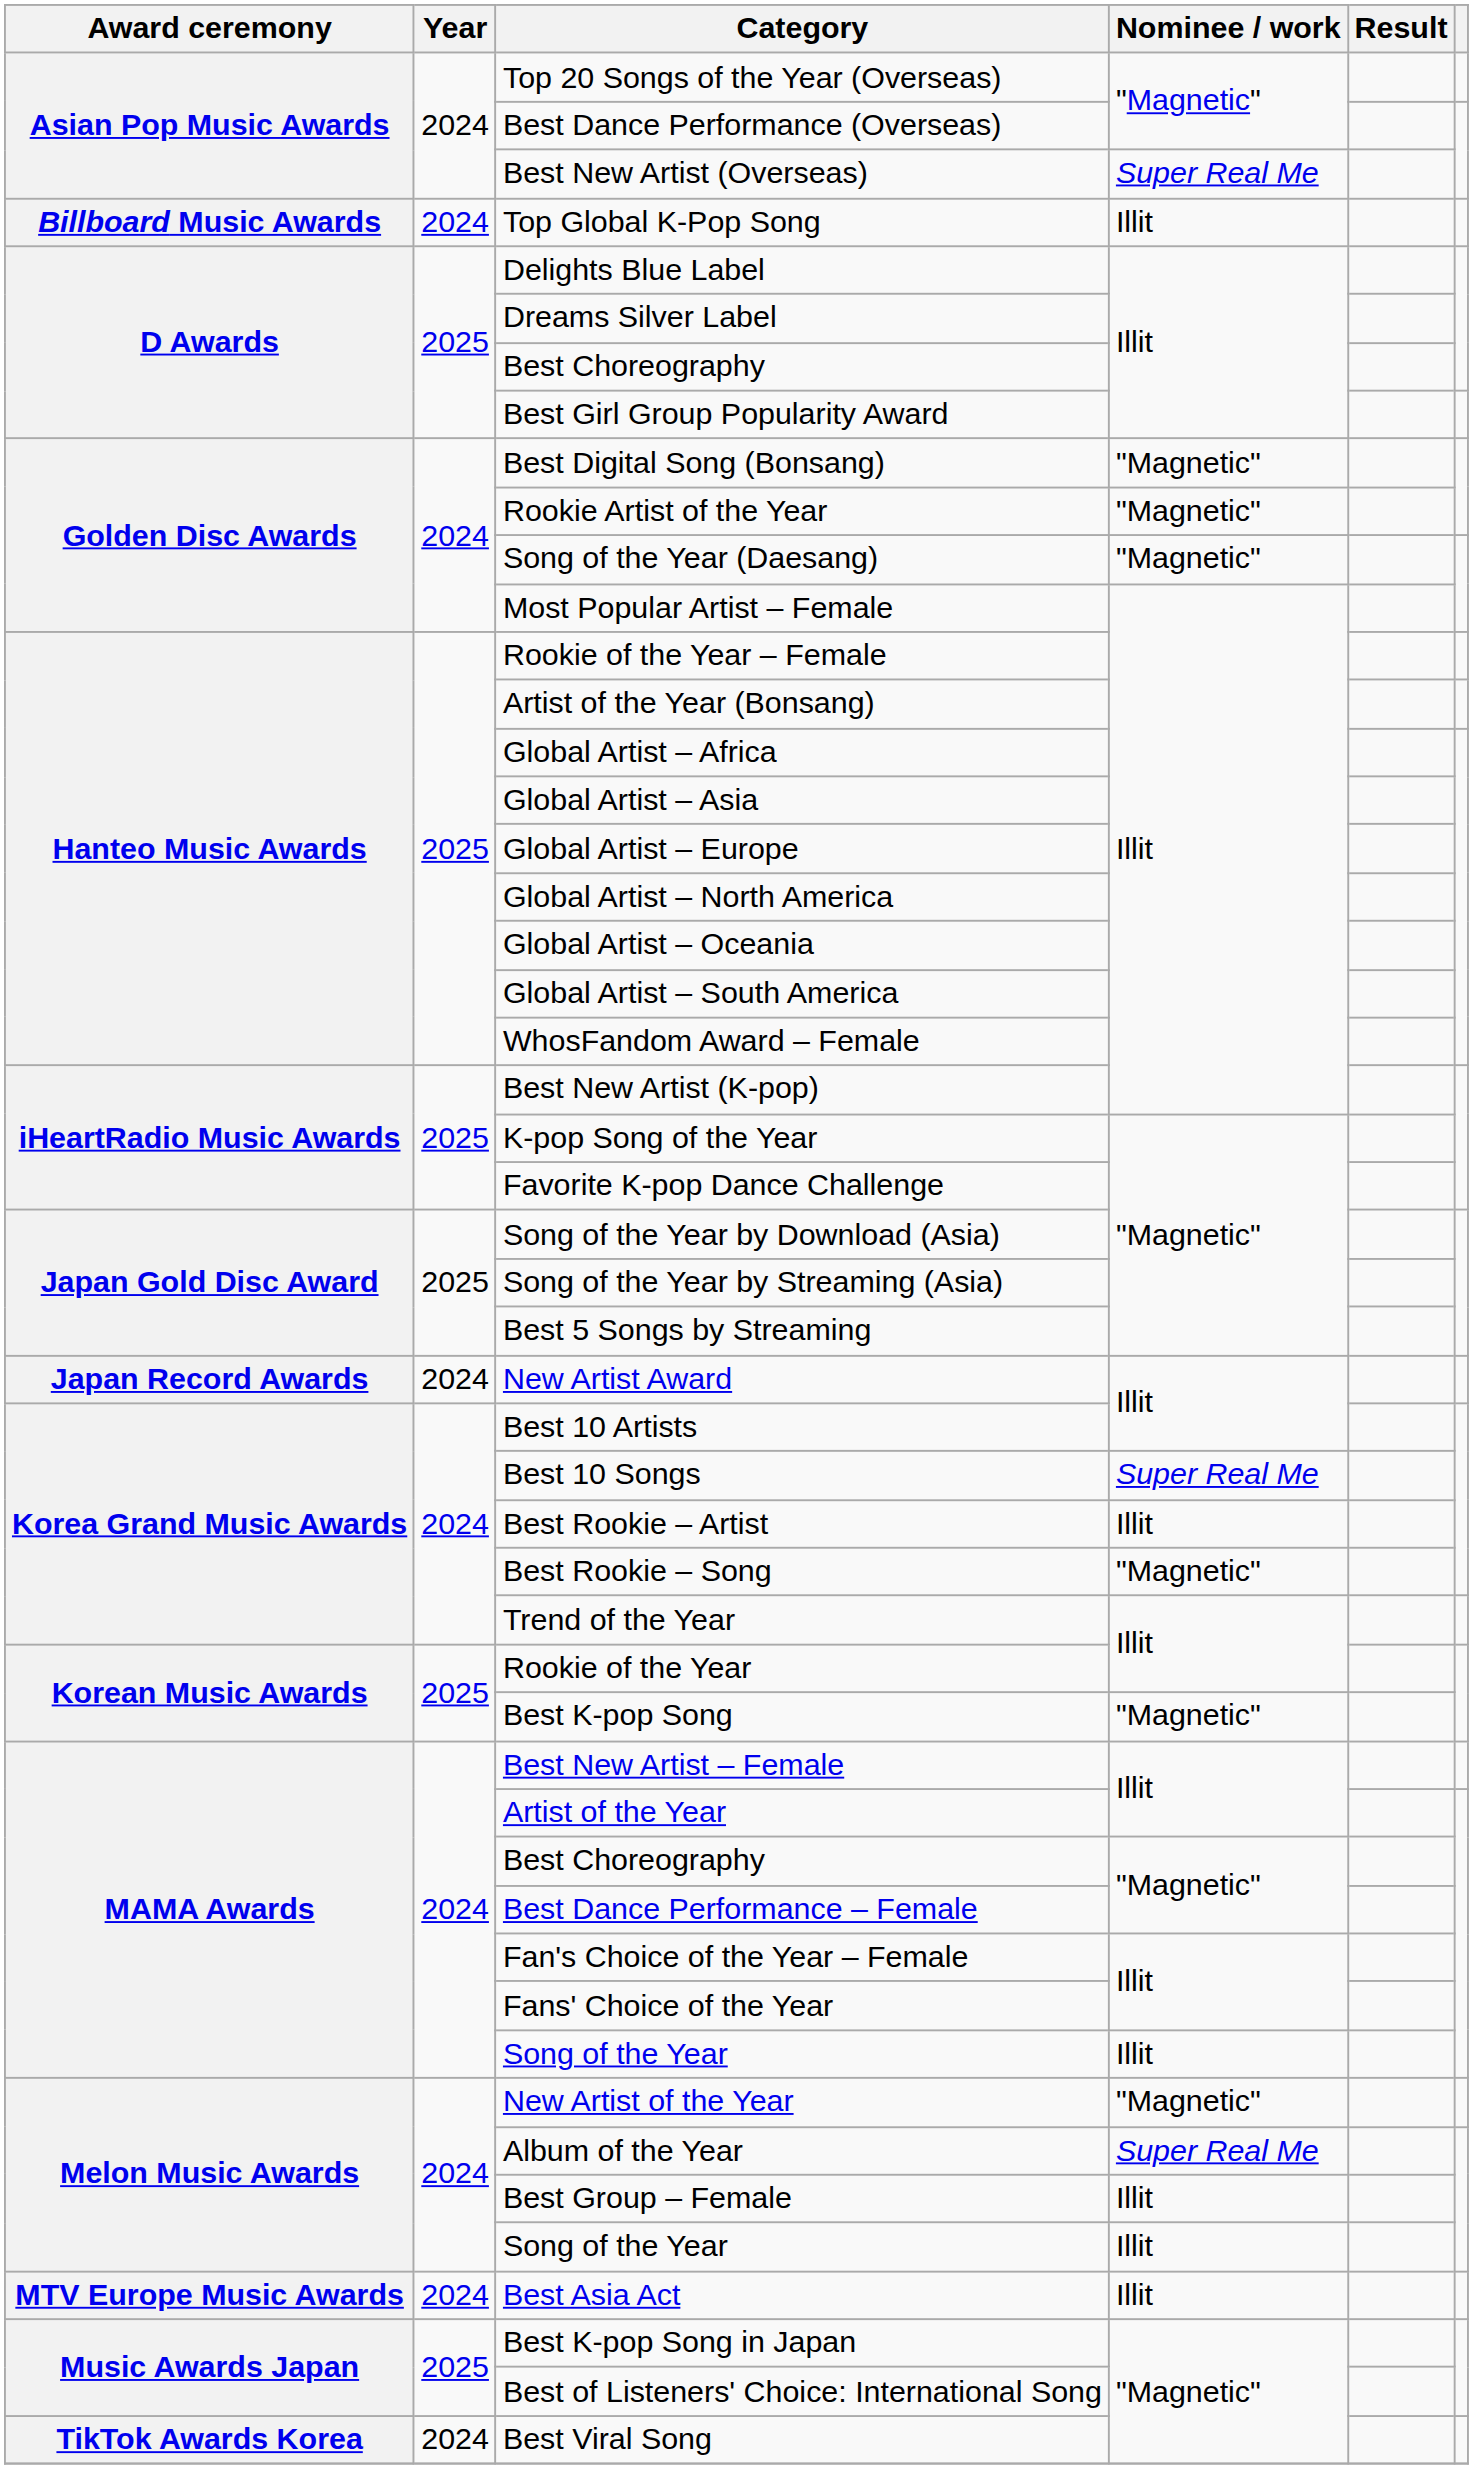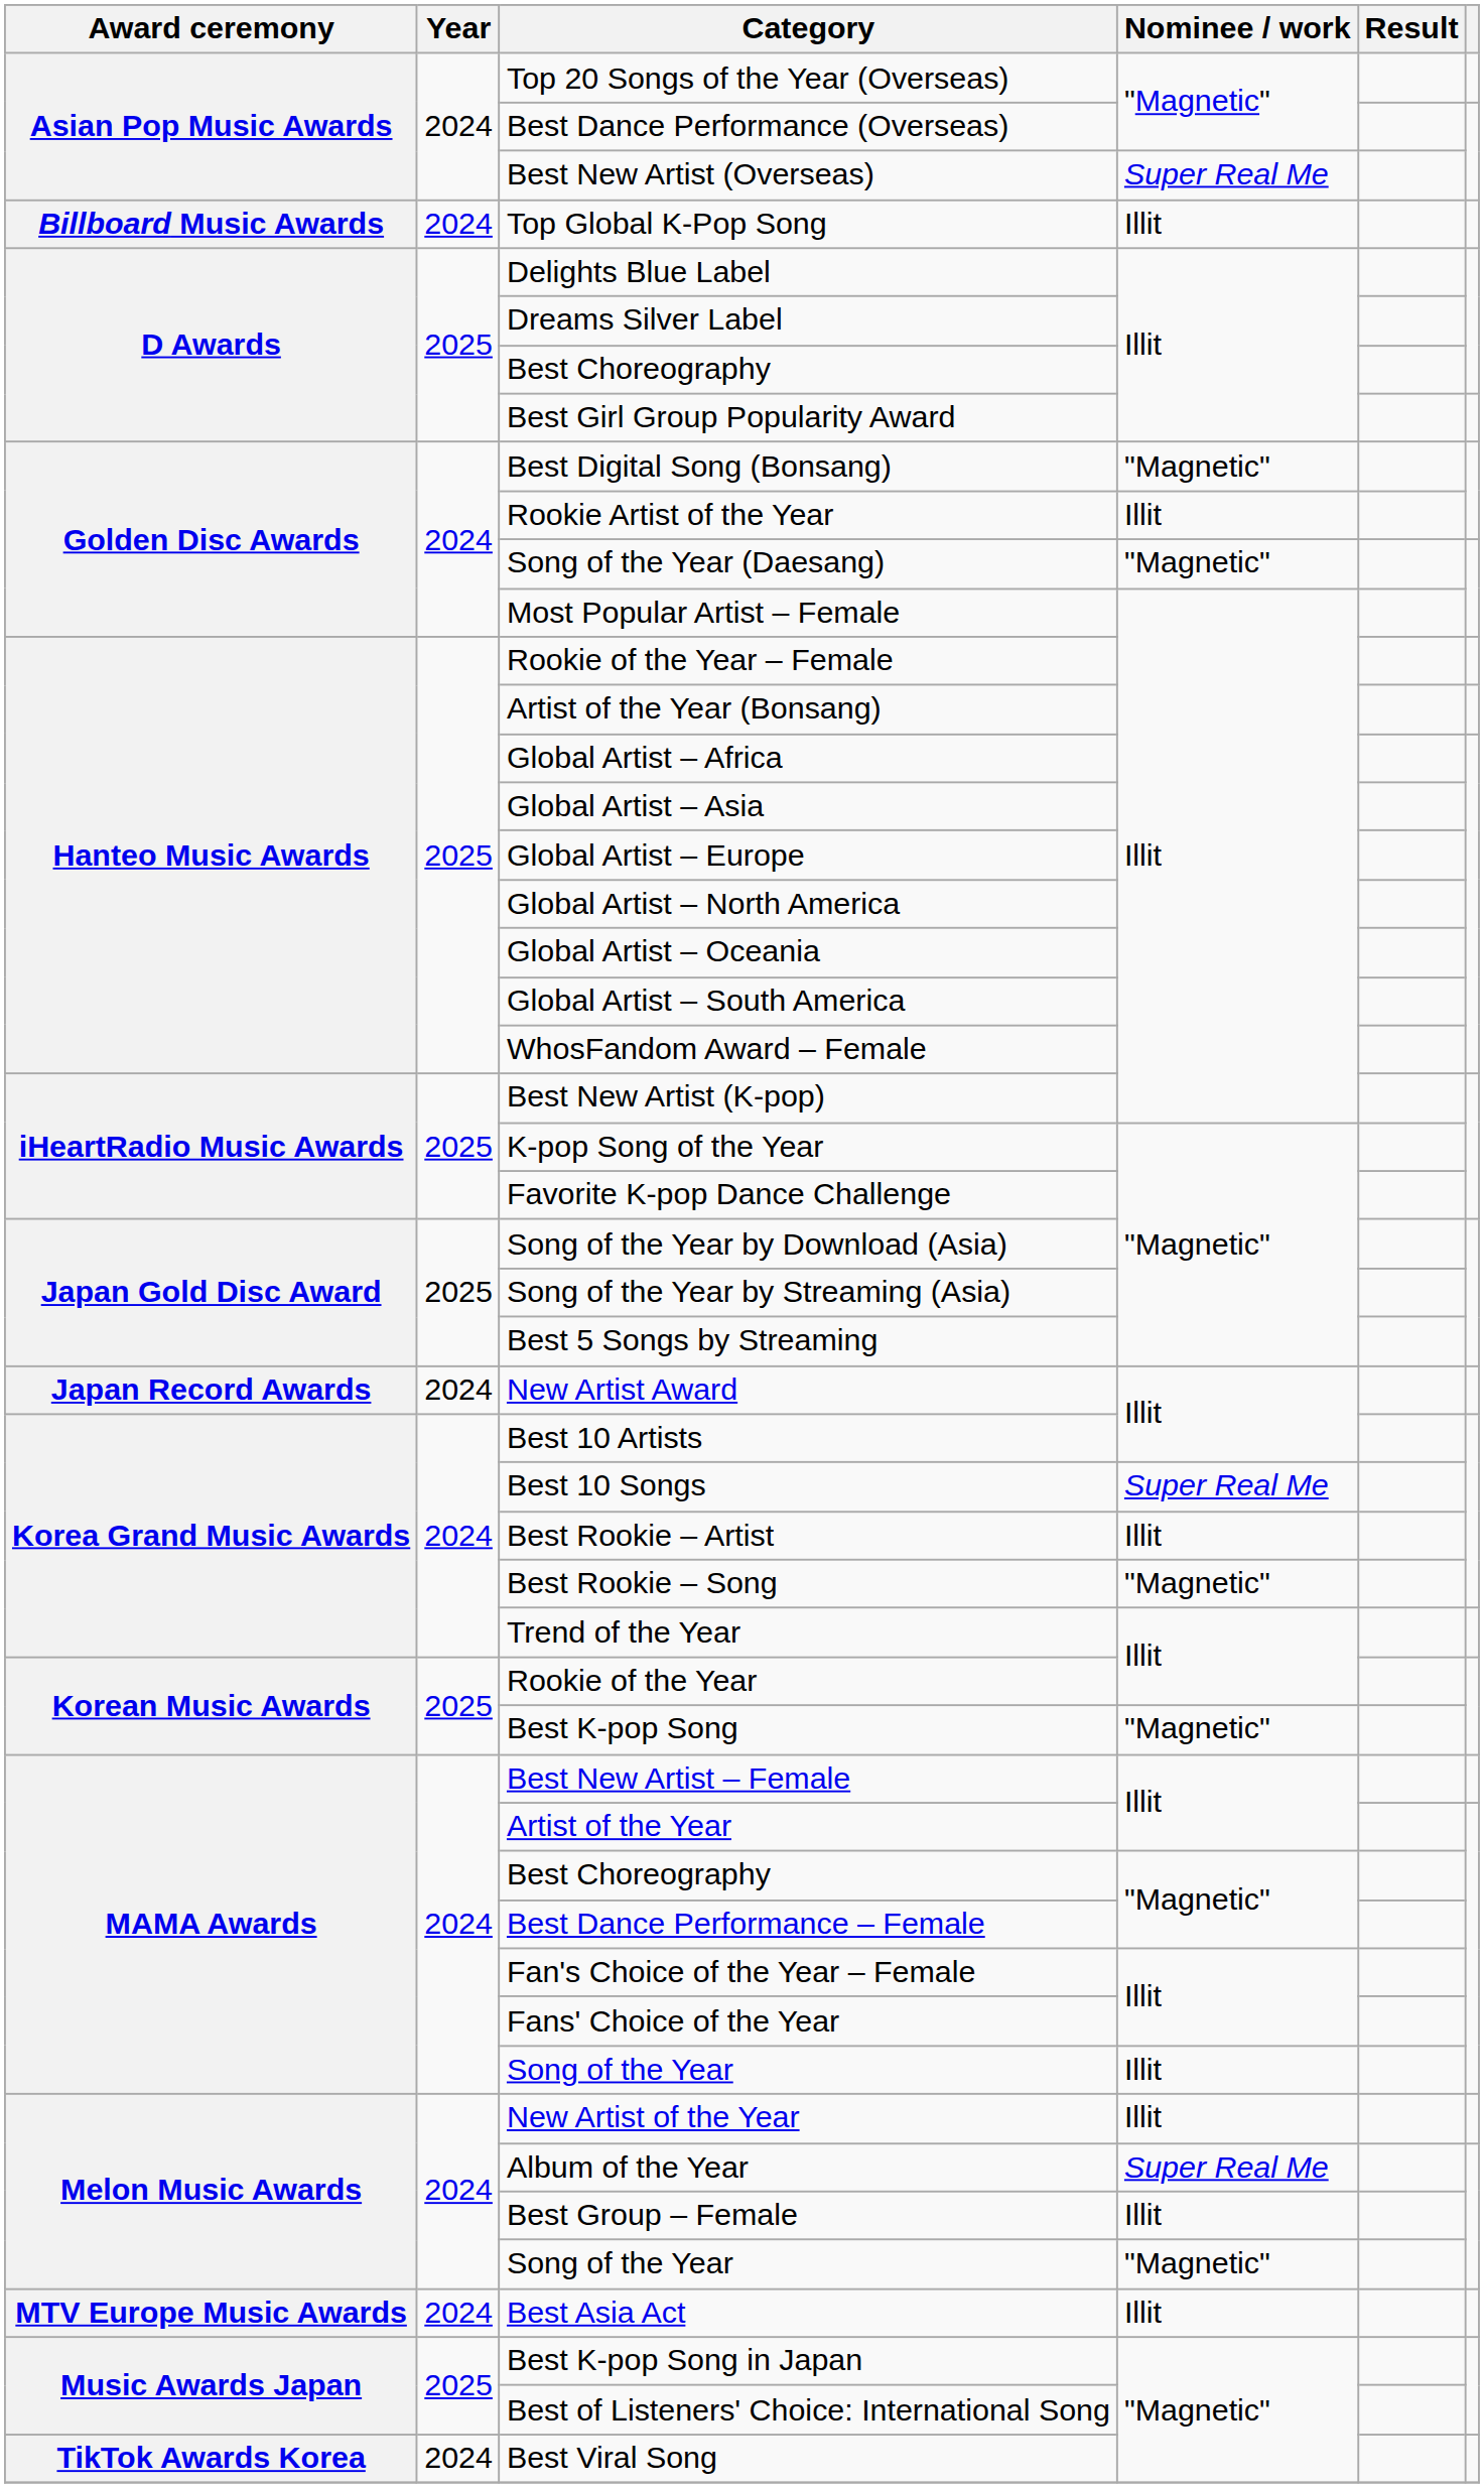Rookie Artist of the Year | Nominee / work: "Magnetic" -> Illit
New Artist of the Year | Nominee / work: "Magnetic" -> Illit
Melon Music Awards / Song of the Year | Nominee / work: Illit -> "Magnetic"
